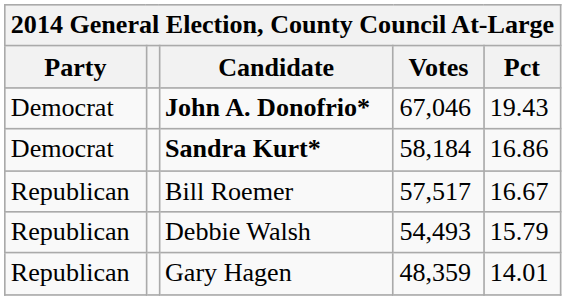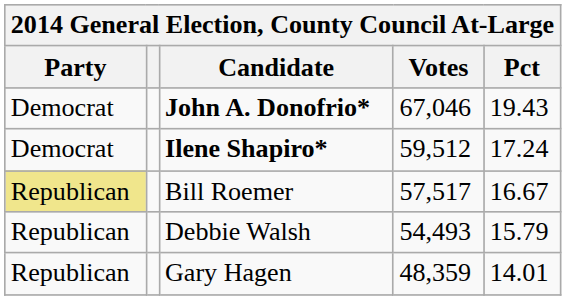+ row: Democrat | Ilene Shapiro* | 59,512 | 17.24
- row: Democrat | Sandra Kurt* | 58,184 | 16.86
Bill Roemer | Party: no background -> khaki background
